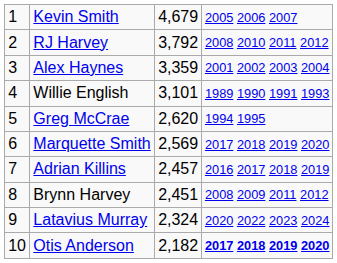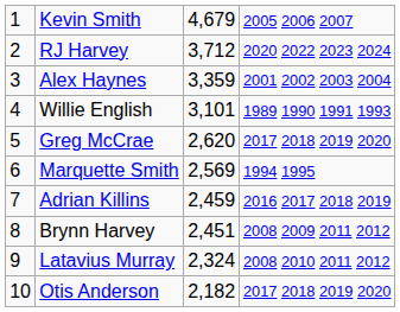RJ Harvey | column 3: 3,792 -> 3,712
RJ Harvey | column 4: 2008 2010 2011 2012 -> 2020 2022 2023 2024
Greg McCrae | column 4: 1994 1995 -> 2017 2018 2019 2020
Marquette Smith | column 4: 2017 2018 2019 2020 -> 1994 1995
Adrian Killins | column 3: 2,457 -> 2,459
Latavius Murray | column 4: 2020 2022 2023 2024 -> 2008 2010 2011 2012
Otis Anderson | column 4: bold -> normal
